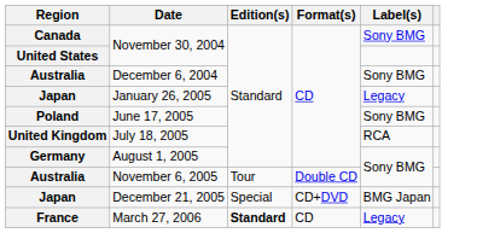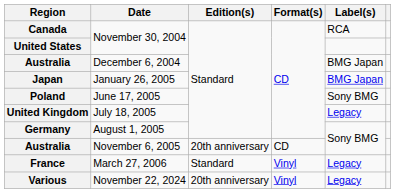Canada / November 30, 2004 | Label(s): Sony BMG -> RCA
December 6, 2004 | Label(s): Sony BMG -> BMG Japan
January 26, 2005 | Label(s): Legacy -> BMG Japan
July 18, 2005 | Label(s): RCA -> Legacy
November 6, 2005 | Edition(s): Tour -> 20th anniversary
November 6, 2005 | Format(s): Double CD -> CD
- row: Japan | December 21, 2005 | Special | CD+DVD | BMG Japan
March 27, 2006 | Edition(s): bold -> normal
March 27, 2006 | Format(s): CD -> Vinyl
+ row: Various | November 22, 2024 | 20th anniversary | Vinyl | Legacy
